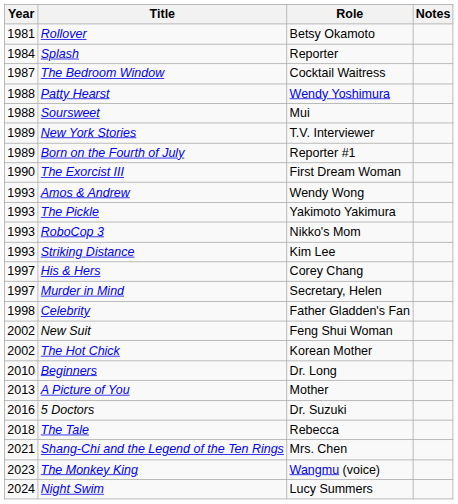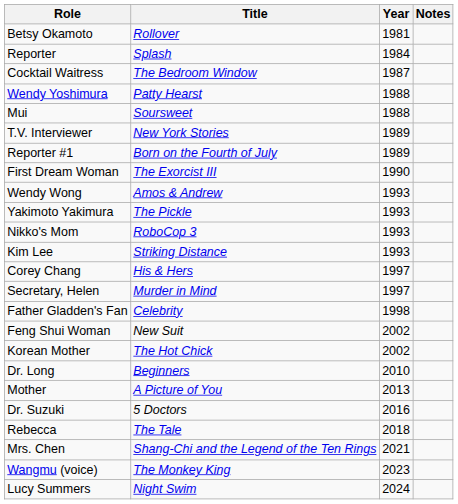columns swapped: Year <-> Role
